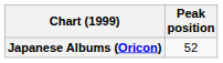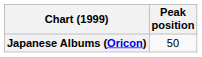Japanese Albums (Oricon) | Peak position: 52 -> 50
